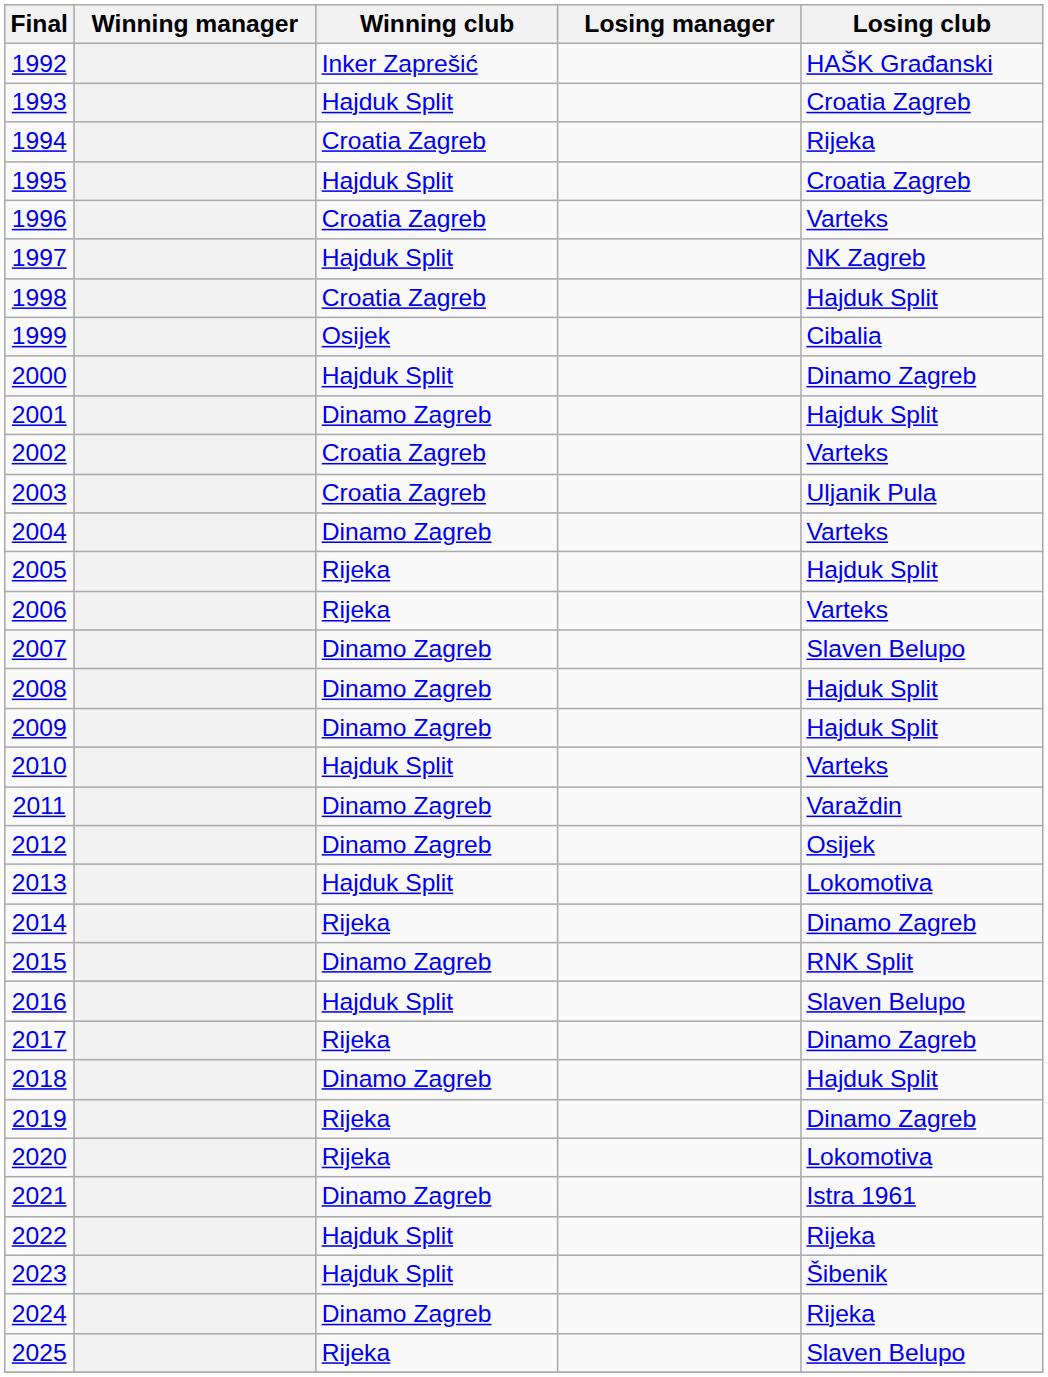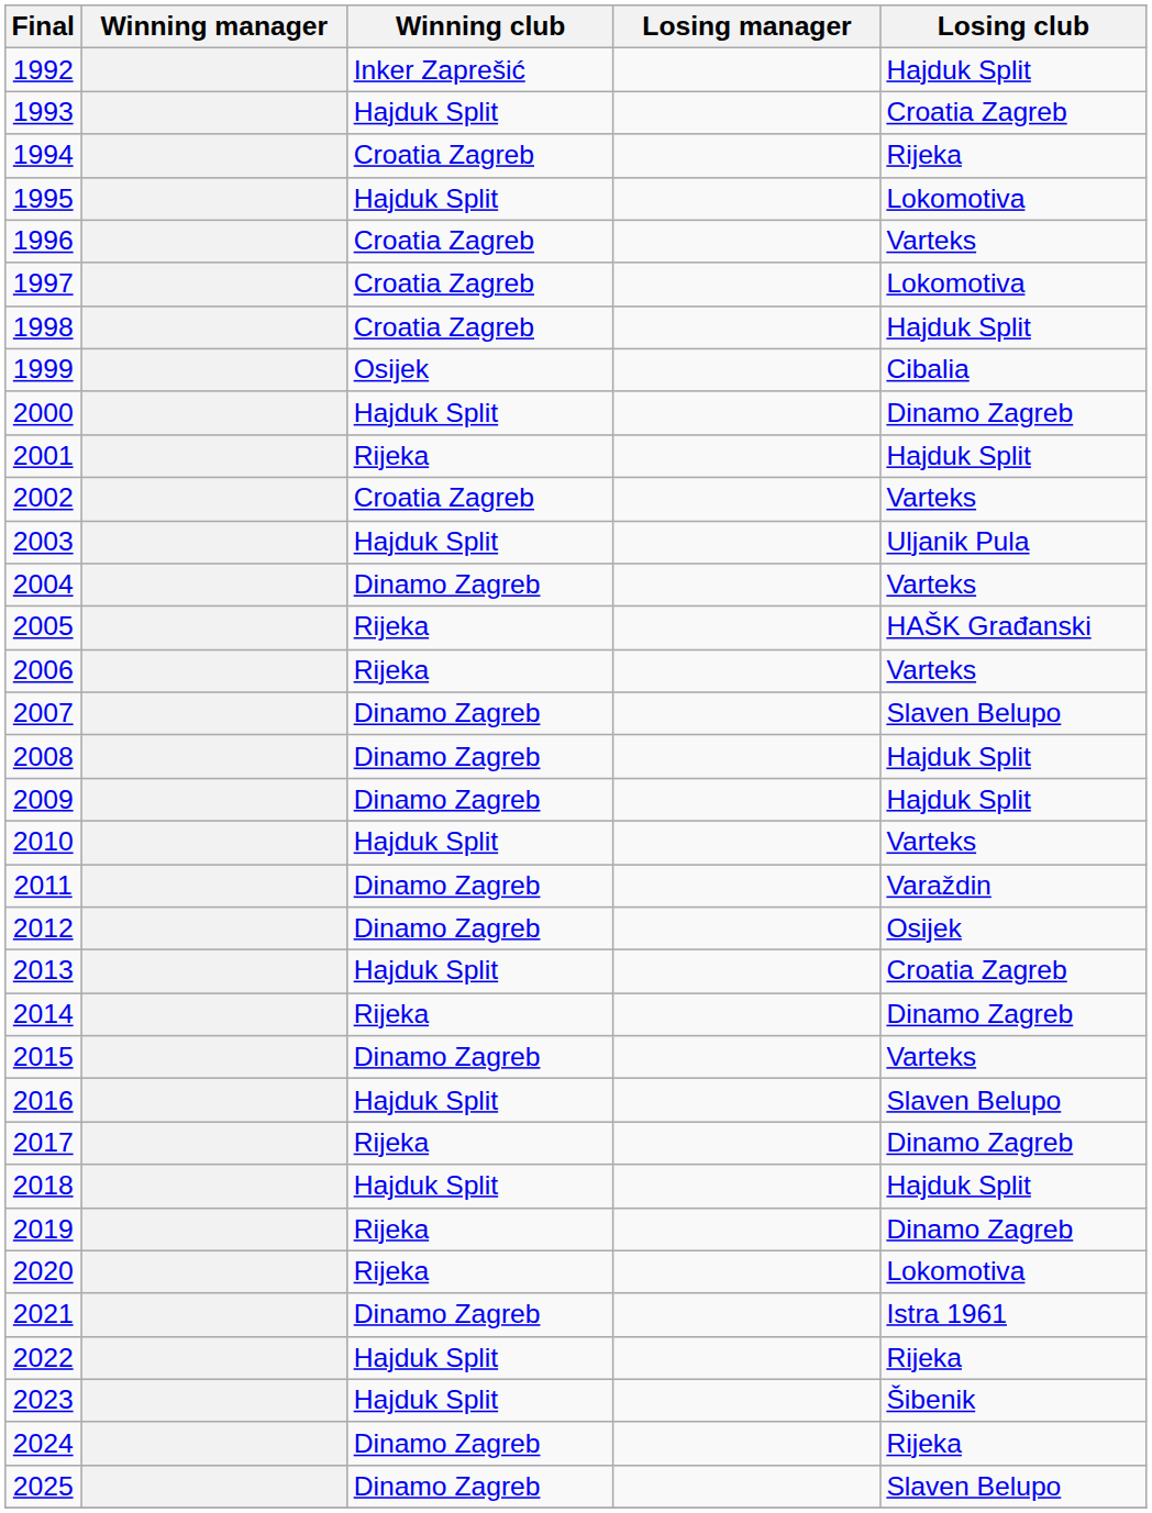1992 | Losing club: HAŠK Građanski -> Hajduk Split
1995 | Losing club: Croatia Zagreb -> Lokomotiva
1997 | Winning club: Hajduk Split -> Croatia Zagreb
1997 | Losing club: NK Zagreb -> Lokomotiva
2001 | Winning club: Dinamo Zagreb -> Rijeka
2003 | Winning club: Croatia Zagreb -> Hajduk Split
2005 | Losing club: Hajduk Split -> HAŠK Građanski
2013 | Losing club: Lokomotiva -> Croatia Zagreb
2015 | Losing club: RNK Split -> Varteks
2018 | Winning club: Dinamo Zagreb -> Hajduk Split
2025 | Winning club: Rijeka -> Dinamo Zagreb
